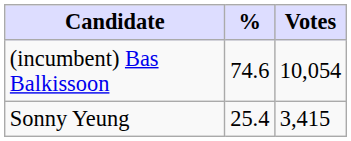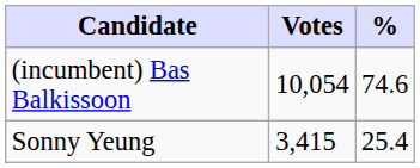columns swapped: Votes <-> %
